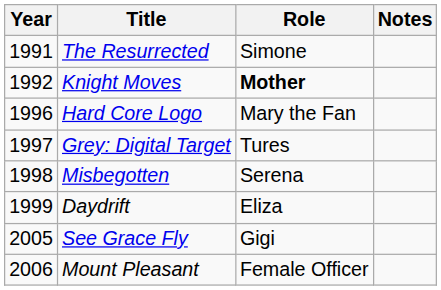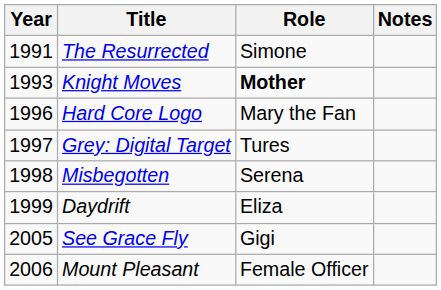Knight Moves | Year: 1992 -> 1993
